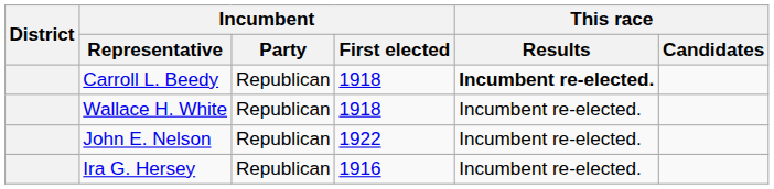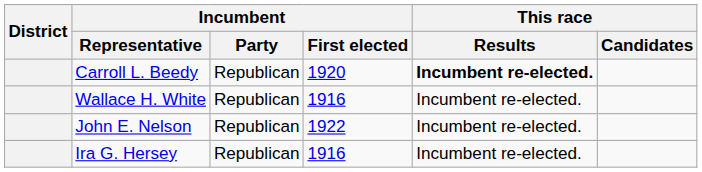Carroll L. Beedy | Incumbent / First elected: 1918 -> 1920
Wallace H. White | Incumbent / First elected: 1918 -> 1916
